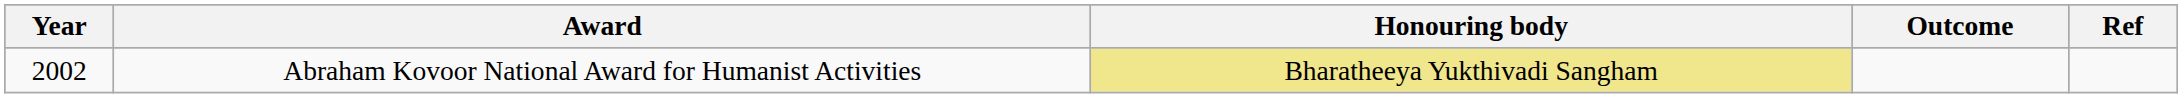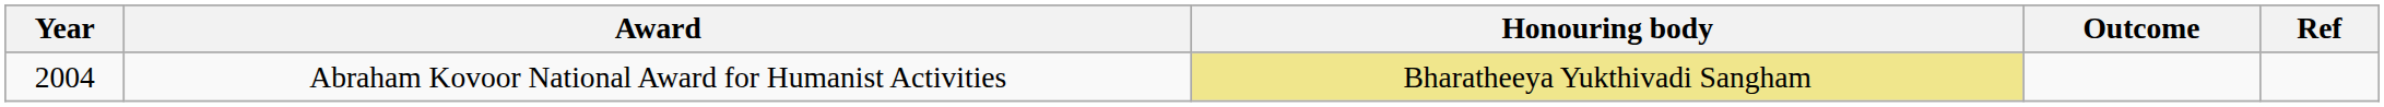Abraham Kovoor National Award for Humanist Activities | Year: 2002 -> 2004
